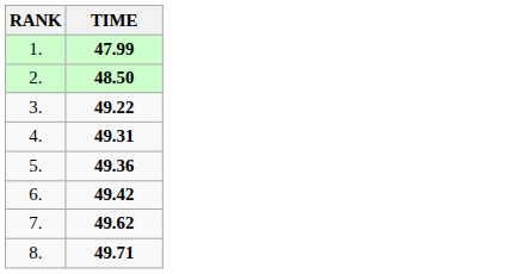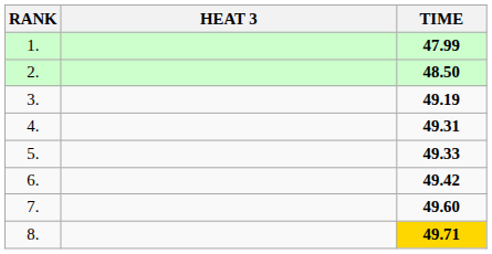+ column: HEAT 3
3. | TIME: 49.22 -> 49.19
5. | TIME: 49.36 -> 49.33
7. | TIME: 49.62 -> 49.60
8. | TIME: no background -> gold background
